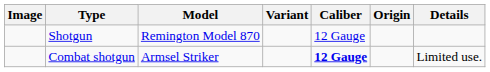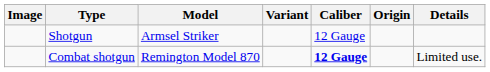Shotgun | Model: Remington Model 870 -> Armsel Striker
Combat shotgun | Model: Armsel Striker -> Remington Model 870
